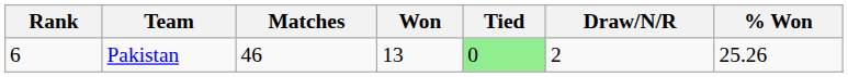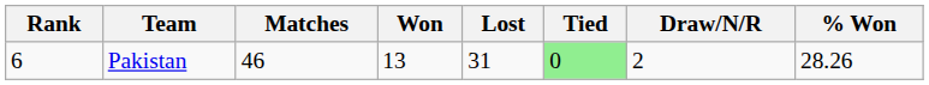+ column: Lost | 31
Pakistan | % Won: 25.26 -> 28.26
